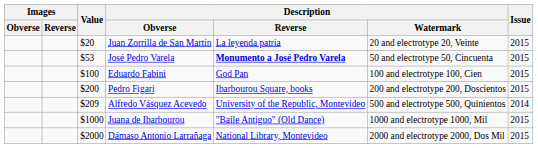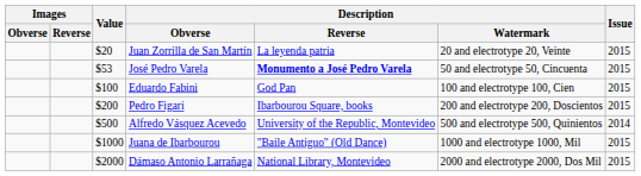Alfredo Vásquez Acevedo | Value: $209 -> $500
